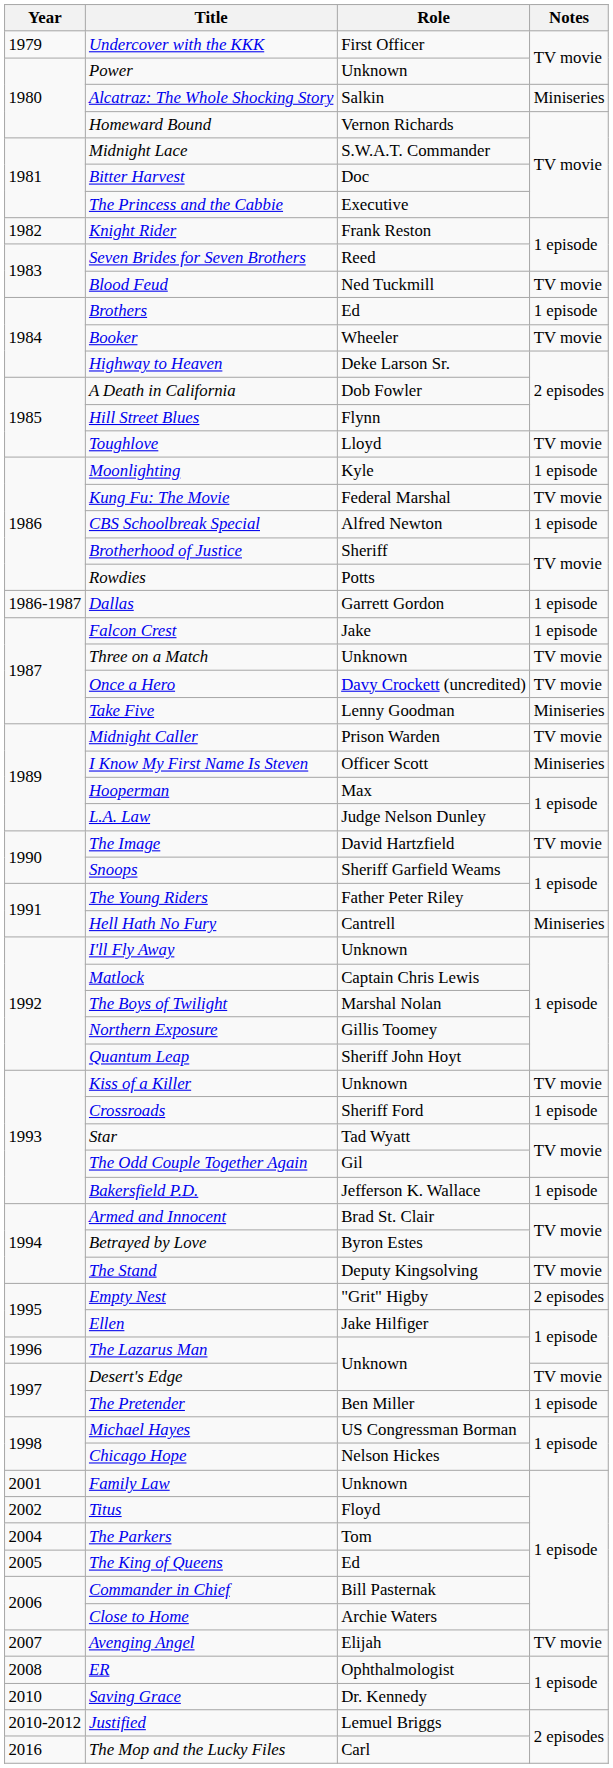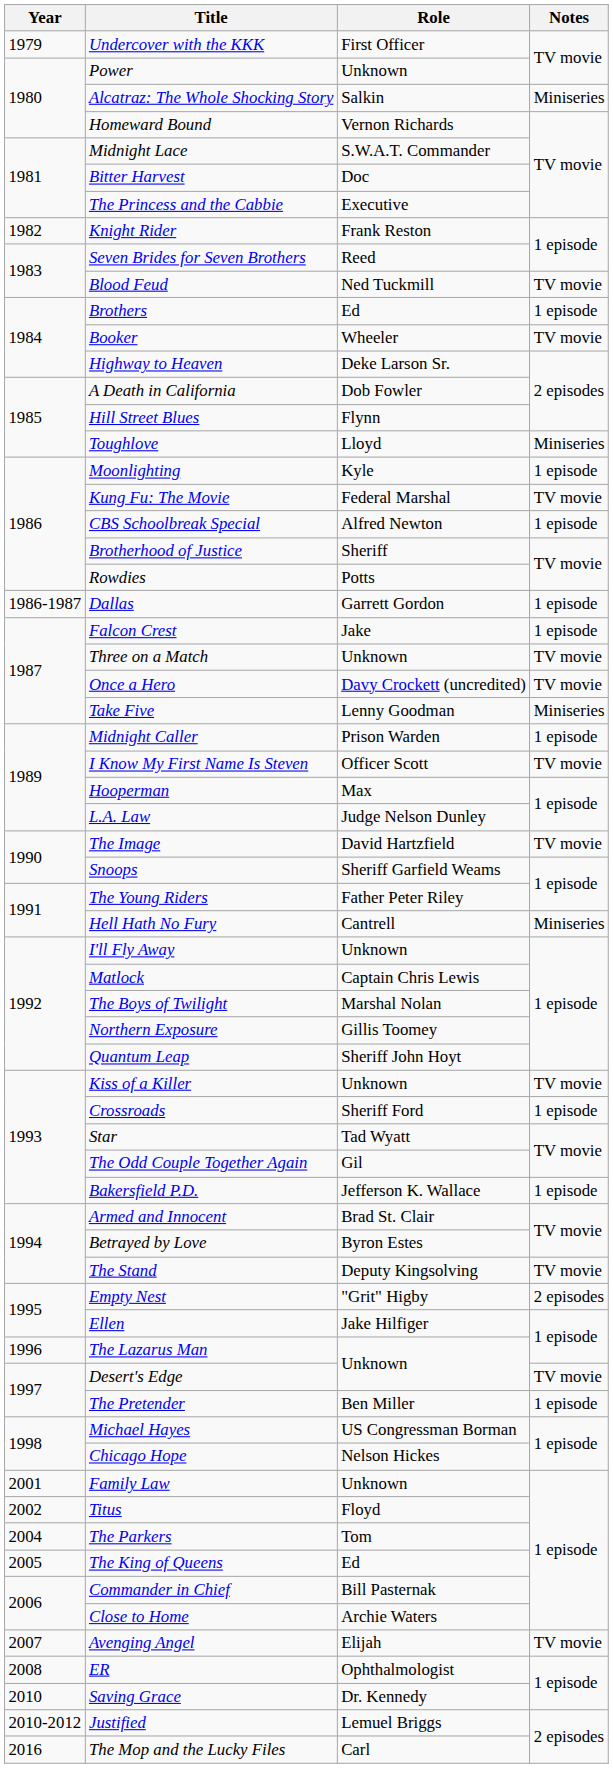Toughlove | Notes: TV movie -> Miniseries
Midnight Caller | Notes: TV movie -> 1 episode
I Know My First Name Is Steven | Notes: Miniseries -> TV movie
